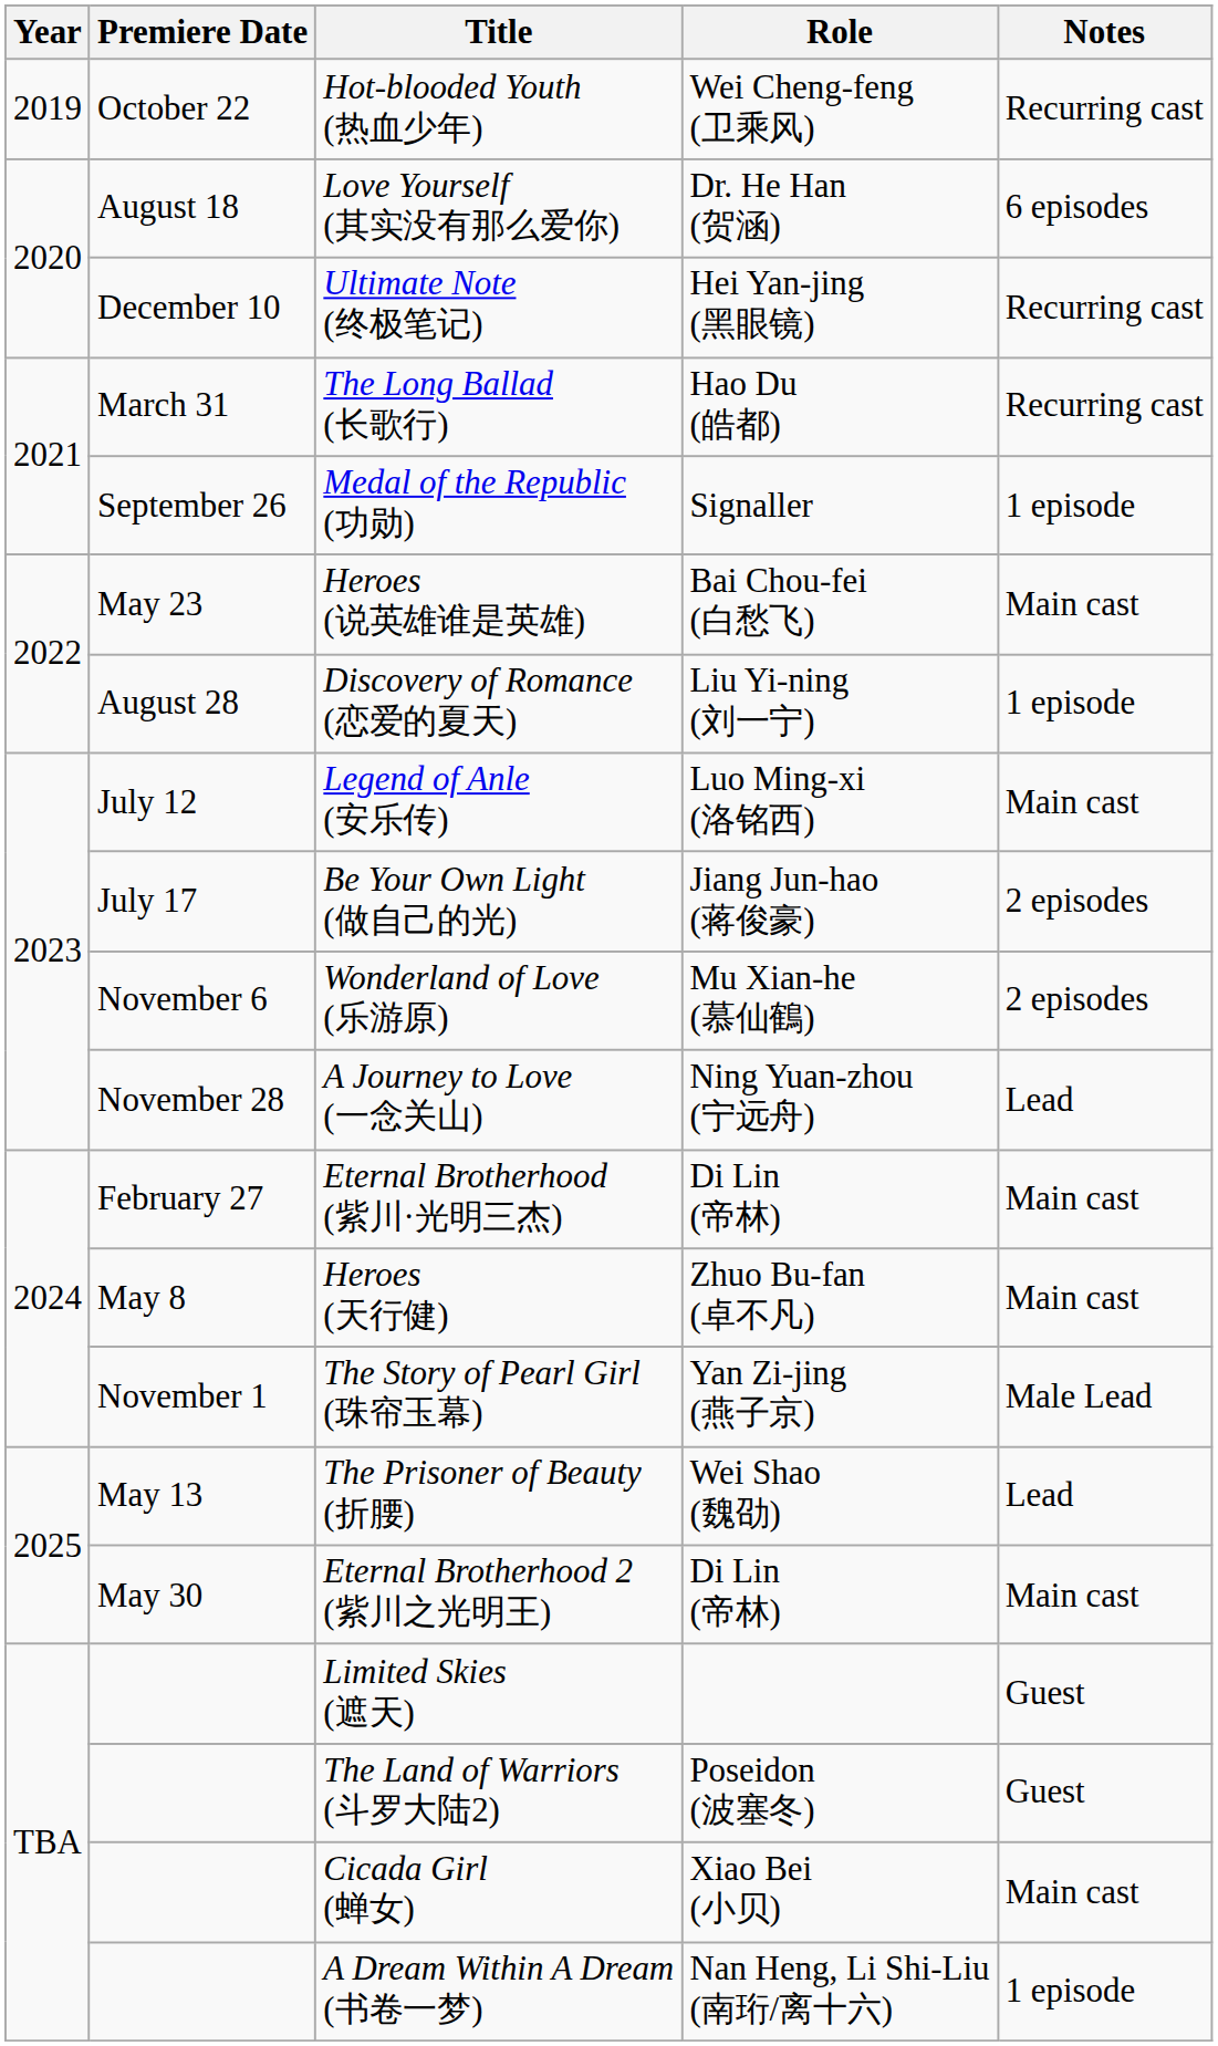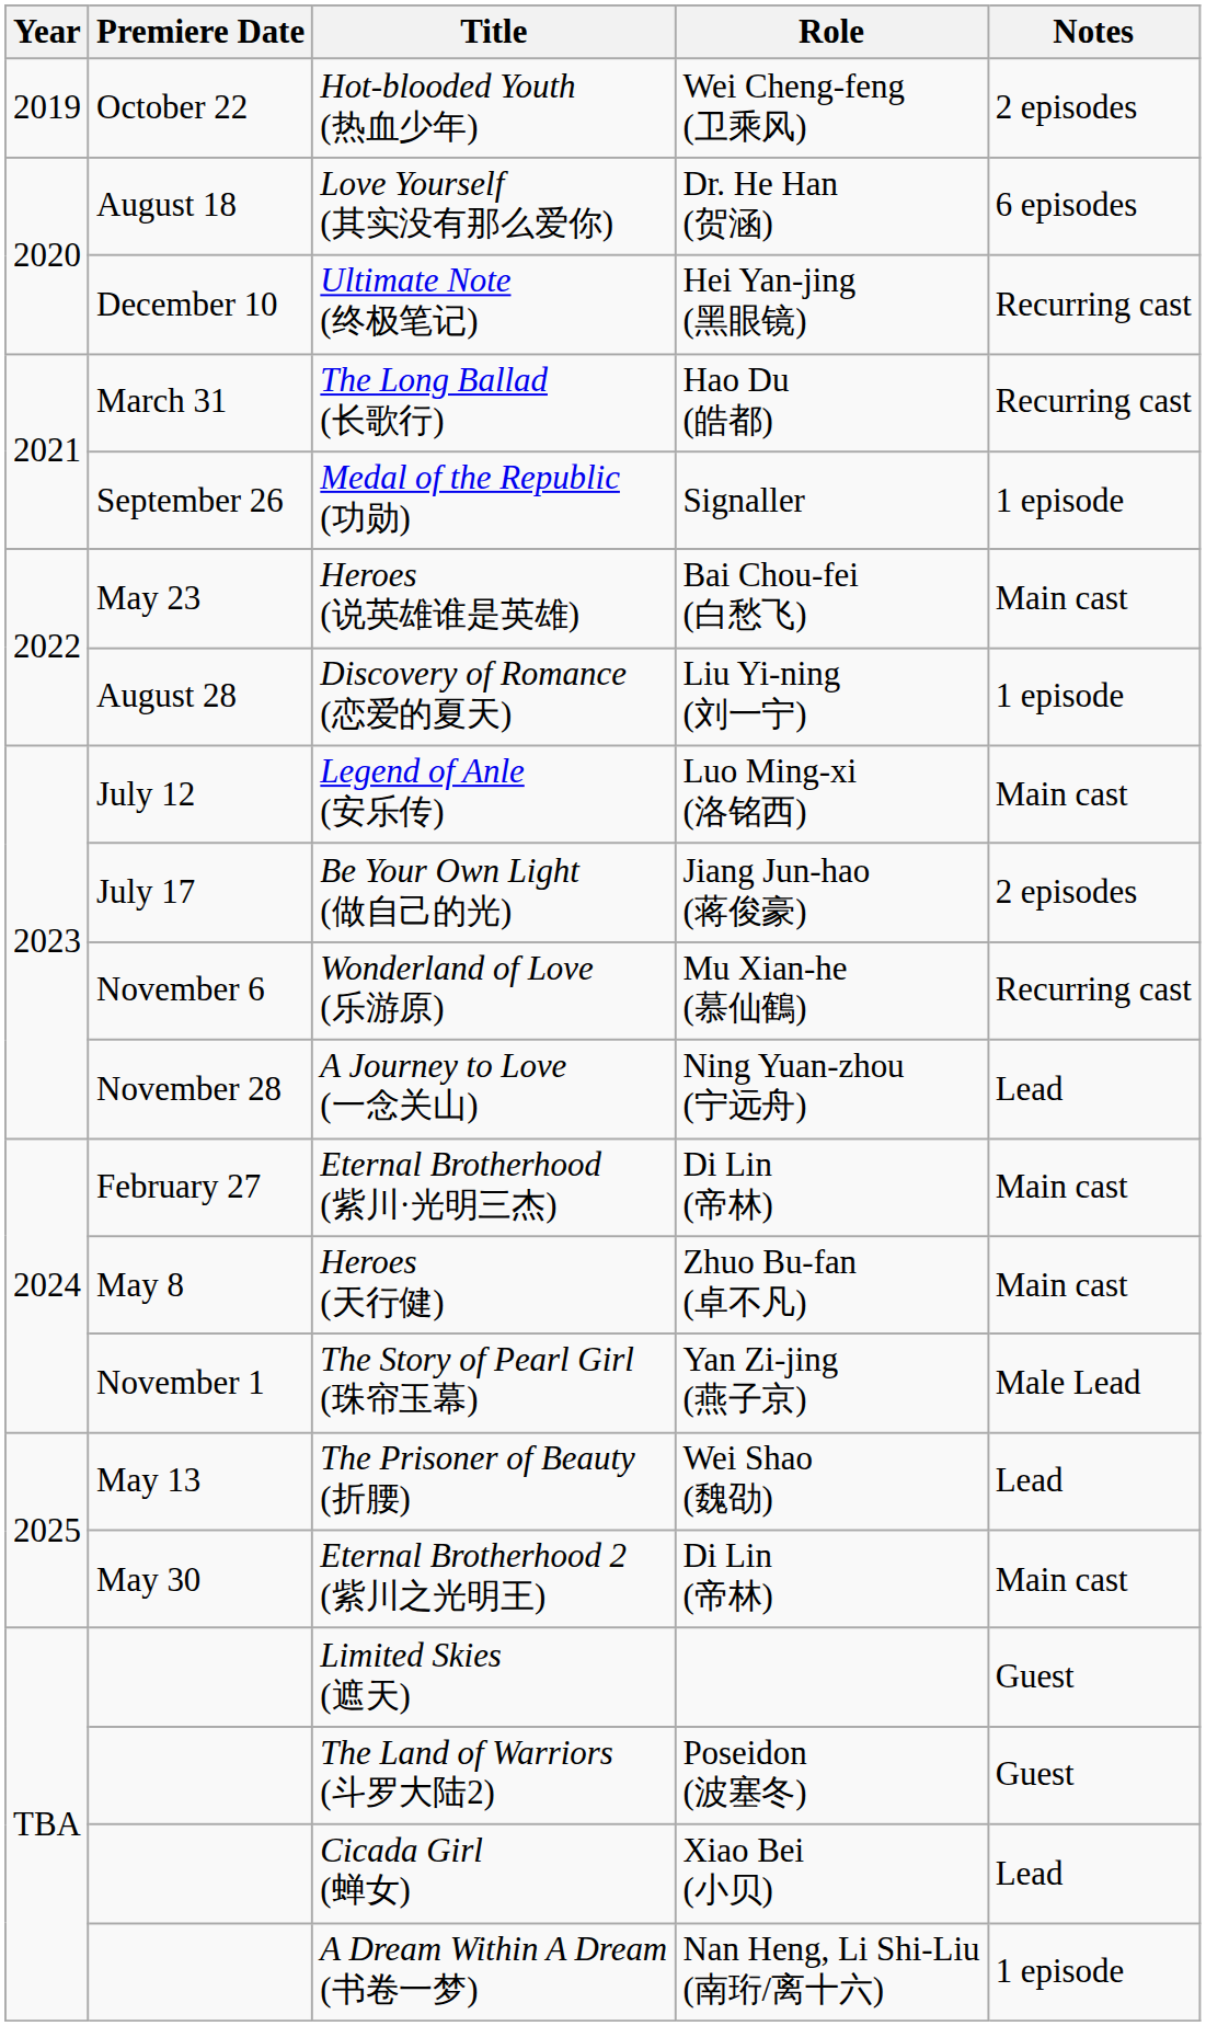Hot-blooded Youth (热血少年) | Notes: Recurring cast -> 2 episodes
Wonderland of Love (乐游原) | Notes: 2 episodes -> Recurring cast
Cicada Girl (蝉女) | Notes: Main cast -> Lead
